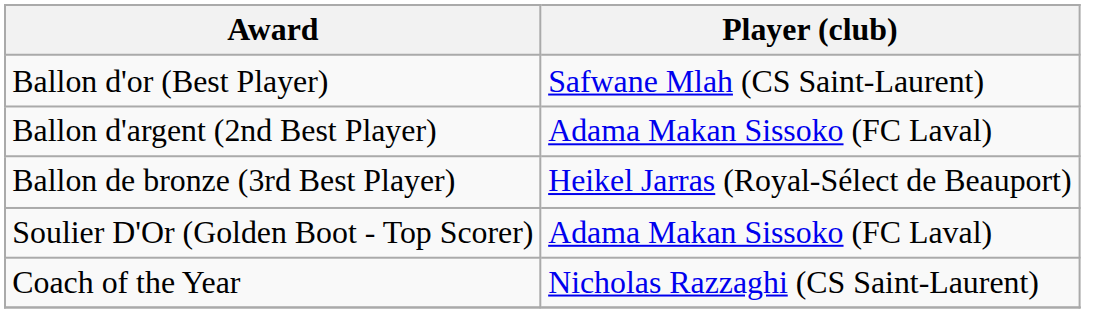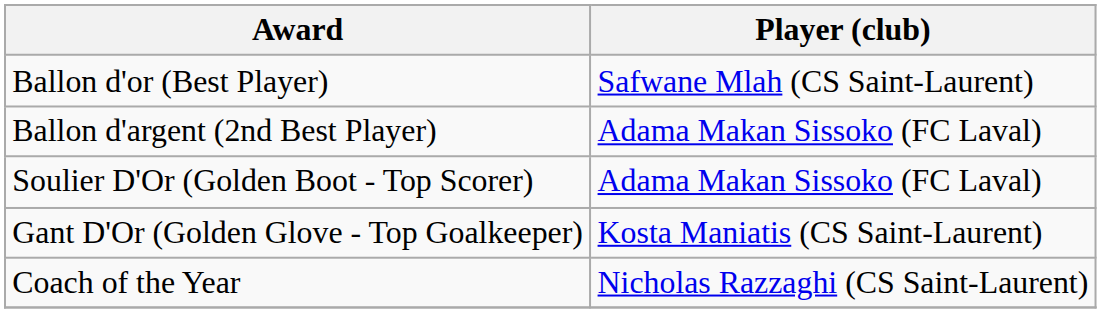- row: Ballon de bronze (3rd Best Player) | Heikel Jarras (Royal-Sélect de Beauport)
+ row: Gant D'Or (Golden Glove - Top Goalkeeper) | Kosta Maniatis (CS Saint-Laurent)
